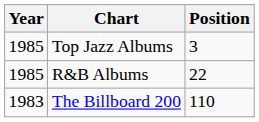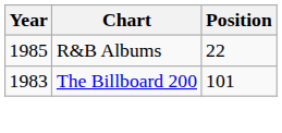- row: 1985 | Top Jazz Albums | 3
The Billboard 200 | Position: 110 -> 101
